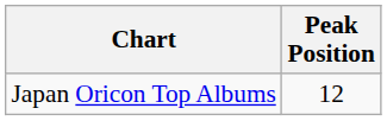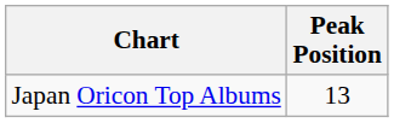Japan Oricon Top Albums | Peak Position: 12 -> 13
